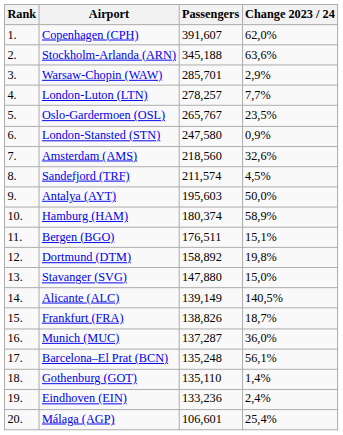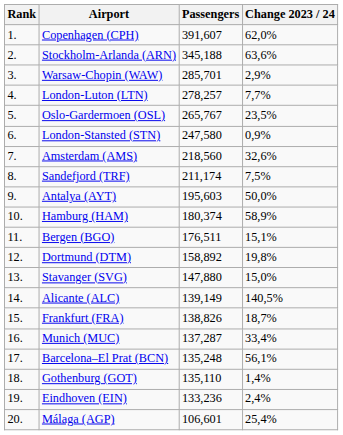Sandefjord (TRF) | Passengers: 211,574 -> 211,174
Sandefjord (TRF) | Change 2023 / 24: 4,5% -> 7,5%
Munich (MUC) | Change 2023 / 24: 36,0% -> 33,4%
